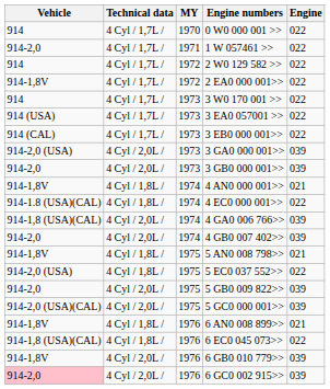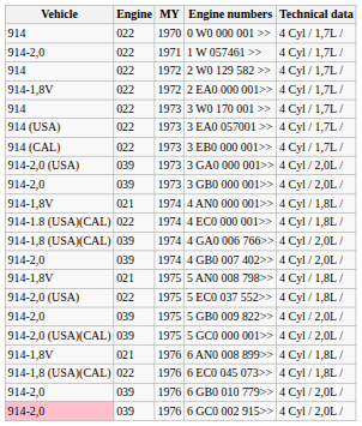columns swapped: Engine <-> Technical data
6 GB0 010 779>> | Vehicle: 914-1,8V -> 914-2,0
